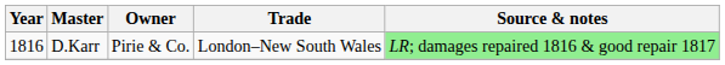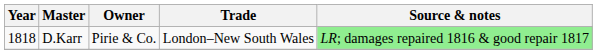D.Karr | Year: 1816 -> 1818
